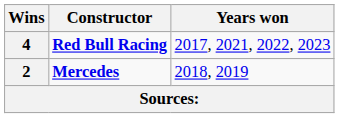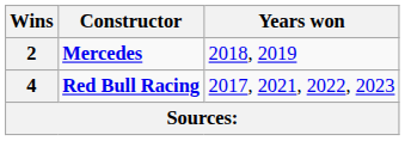rows swapped: 4 <-> 2
